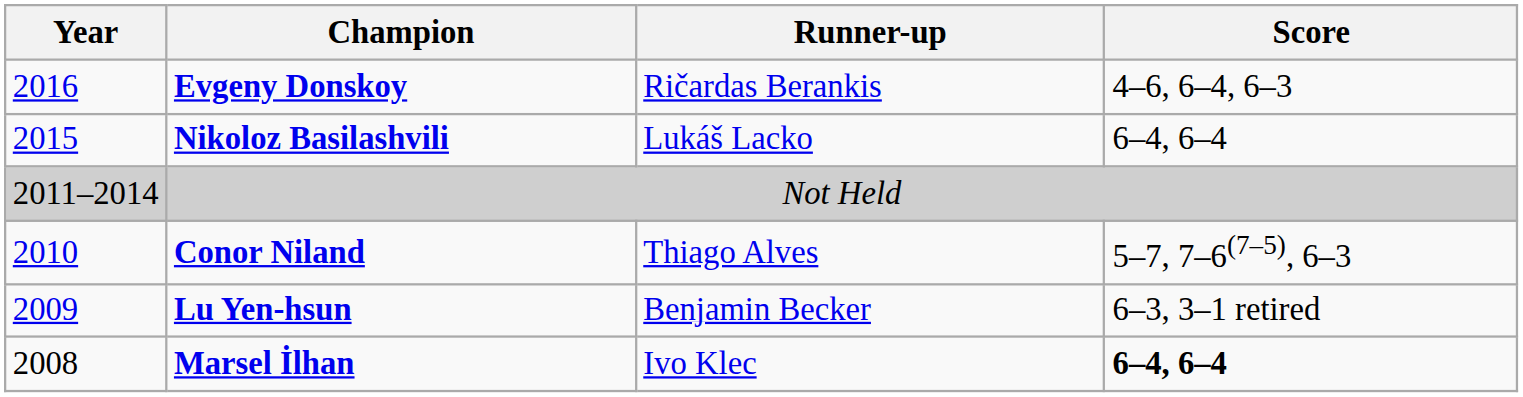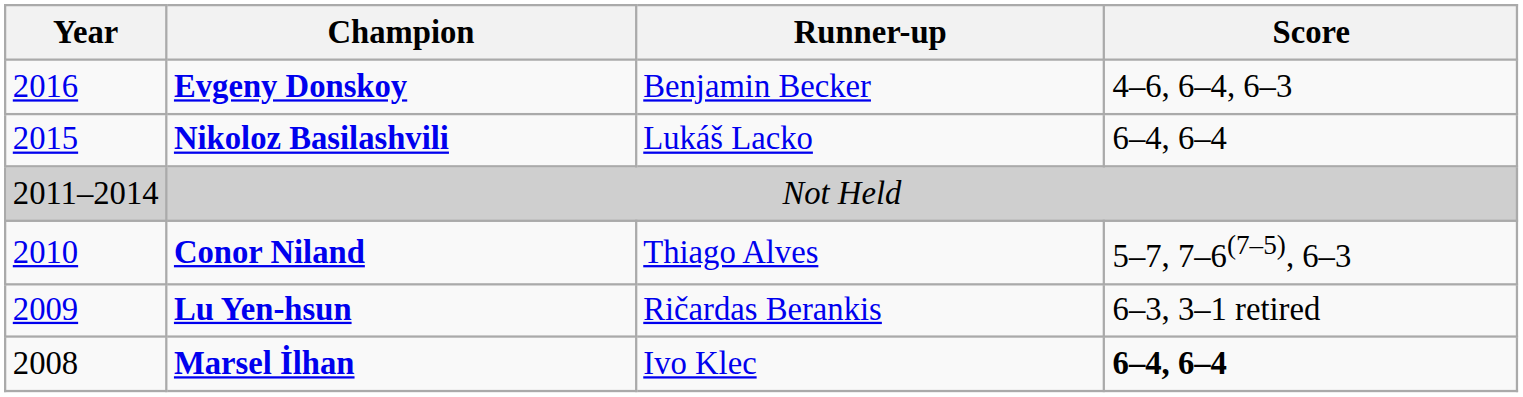Evgeny Donskoy | Runner-up: Ričardas Berankis -> Benjamin Becker
Lu Yen-hsun | Runner-up: Benjamin Becker -> Ričardas Berankis
